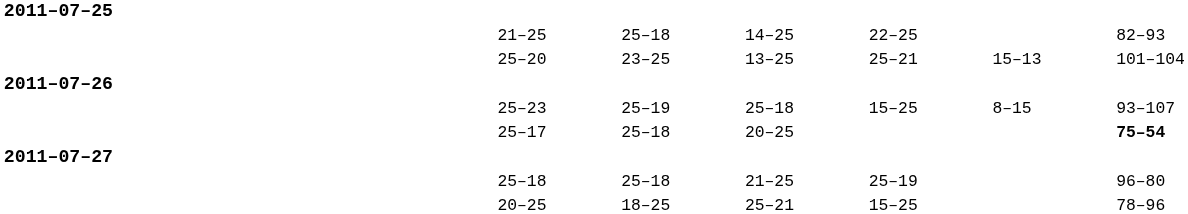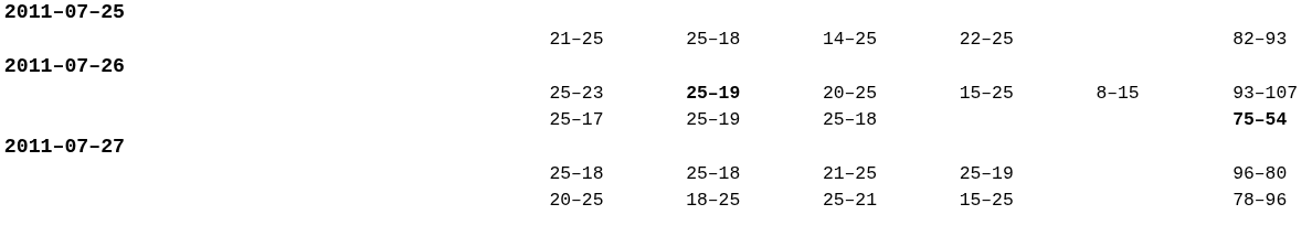- row: 25–20 | 23–25 | 13–25 | 25–21 | 15–13 | 101–104
25–23 | column 5: normal -> bold
25–23 | column 6: 25–18 -> 20–25
25–17 | column 5: 25–18 -> 25–19
25–17 | column 6: 20–25 -> 25–18
